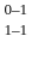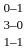+ row: 3–0
